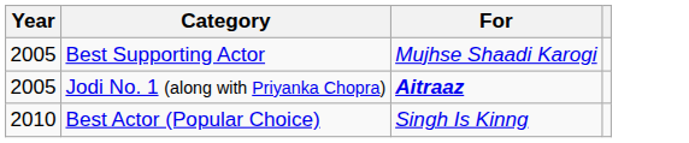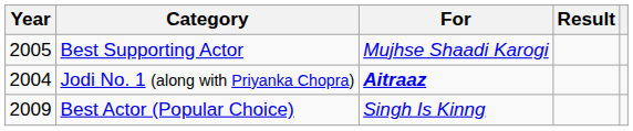+ column: Result
Jodi No. 1 (along with Priyanka Chopra) | Year: 2005 -> 2004
Best Actor (Popular Choice) | Year: 2010 -> 2009
